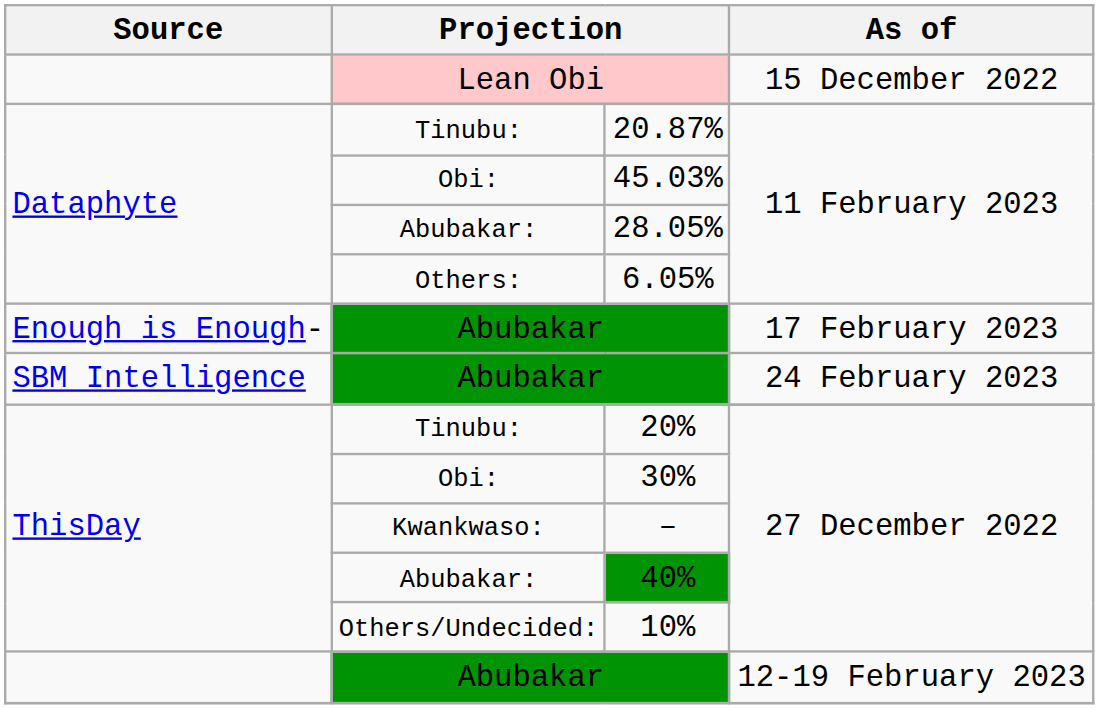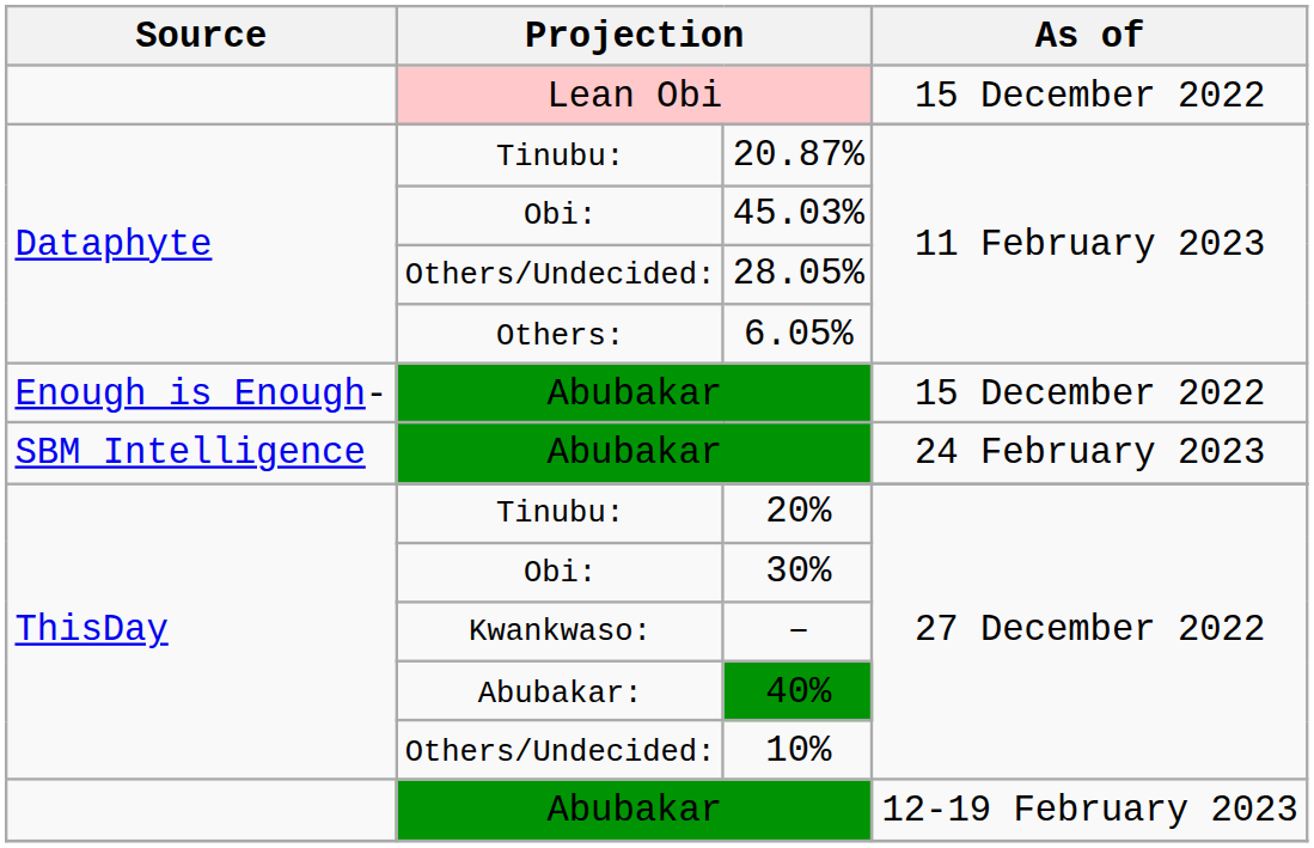28.05% | column 2: Abubakar: -> Others/Undecided:
Enough is Enough- / Abubakar | As of: 17 February 2023 -> 15 December 2022
